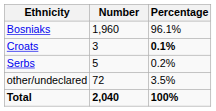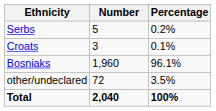rows swapped: Bosniaks <-> Serbs
Croats | Percentage: bold -> normal
